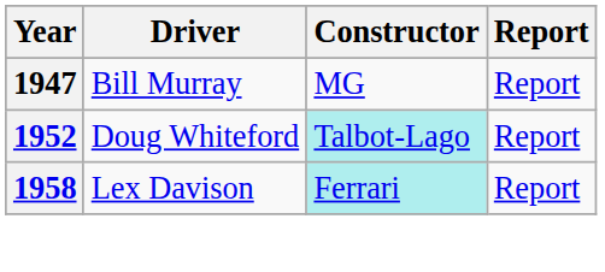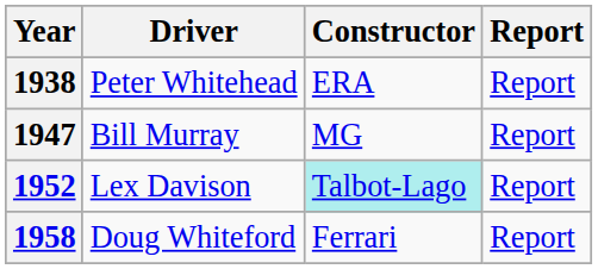+ row: 1938 | Peter Whitehead | ERA | Report
1952 | Driver: Doug Whiteford -> Lex Davison
1958 | Driver: Lex Davison -> Doug Whiteford
1958 | Constructor: paleturquoise background -> no background
